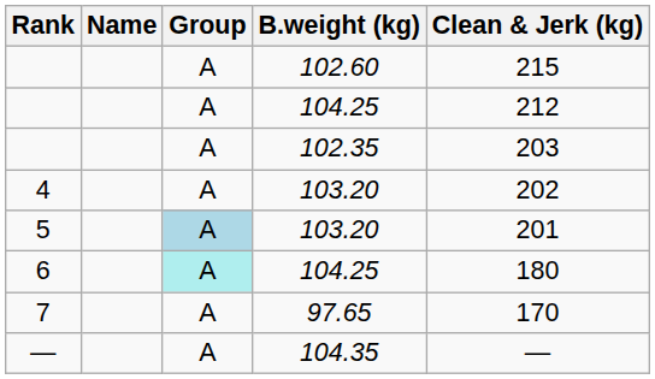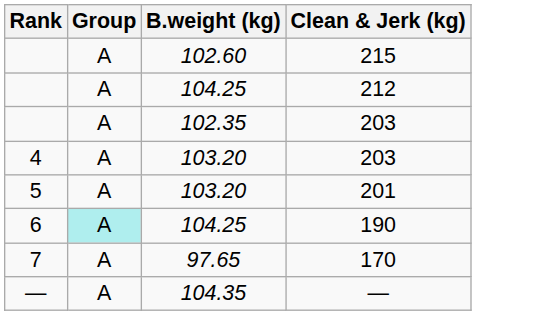- column: Name
4 | Clean & Jerk (kg): 202 -> 203
5 | Group: lightblue background -> no background
6 | Clean & Jerk (kg): 180 -> 190
